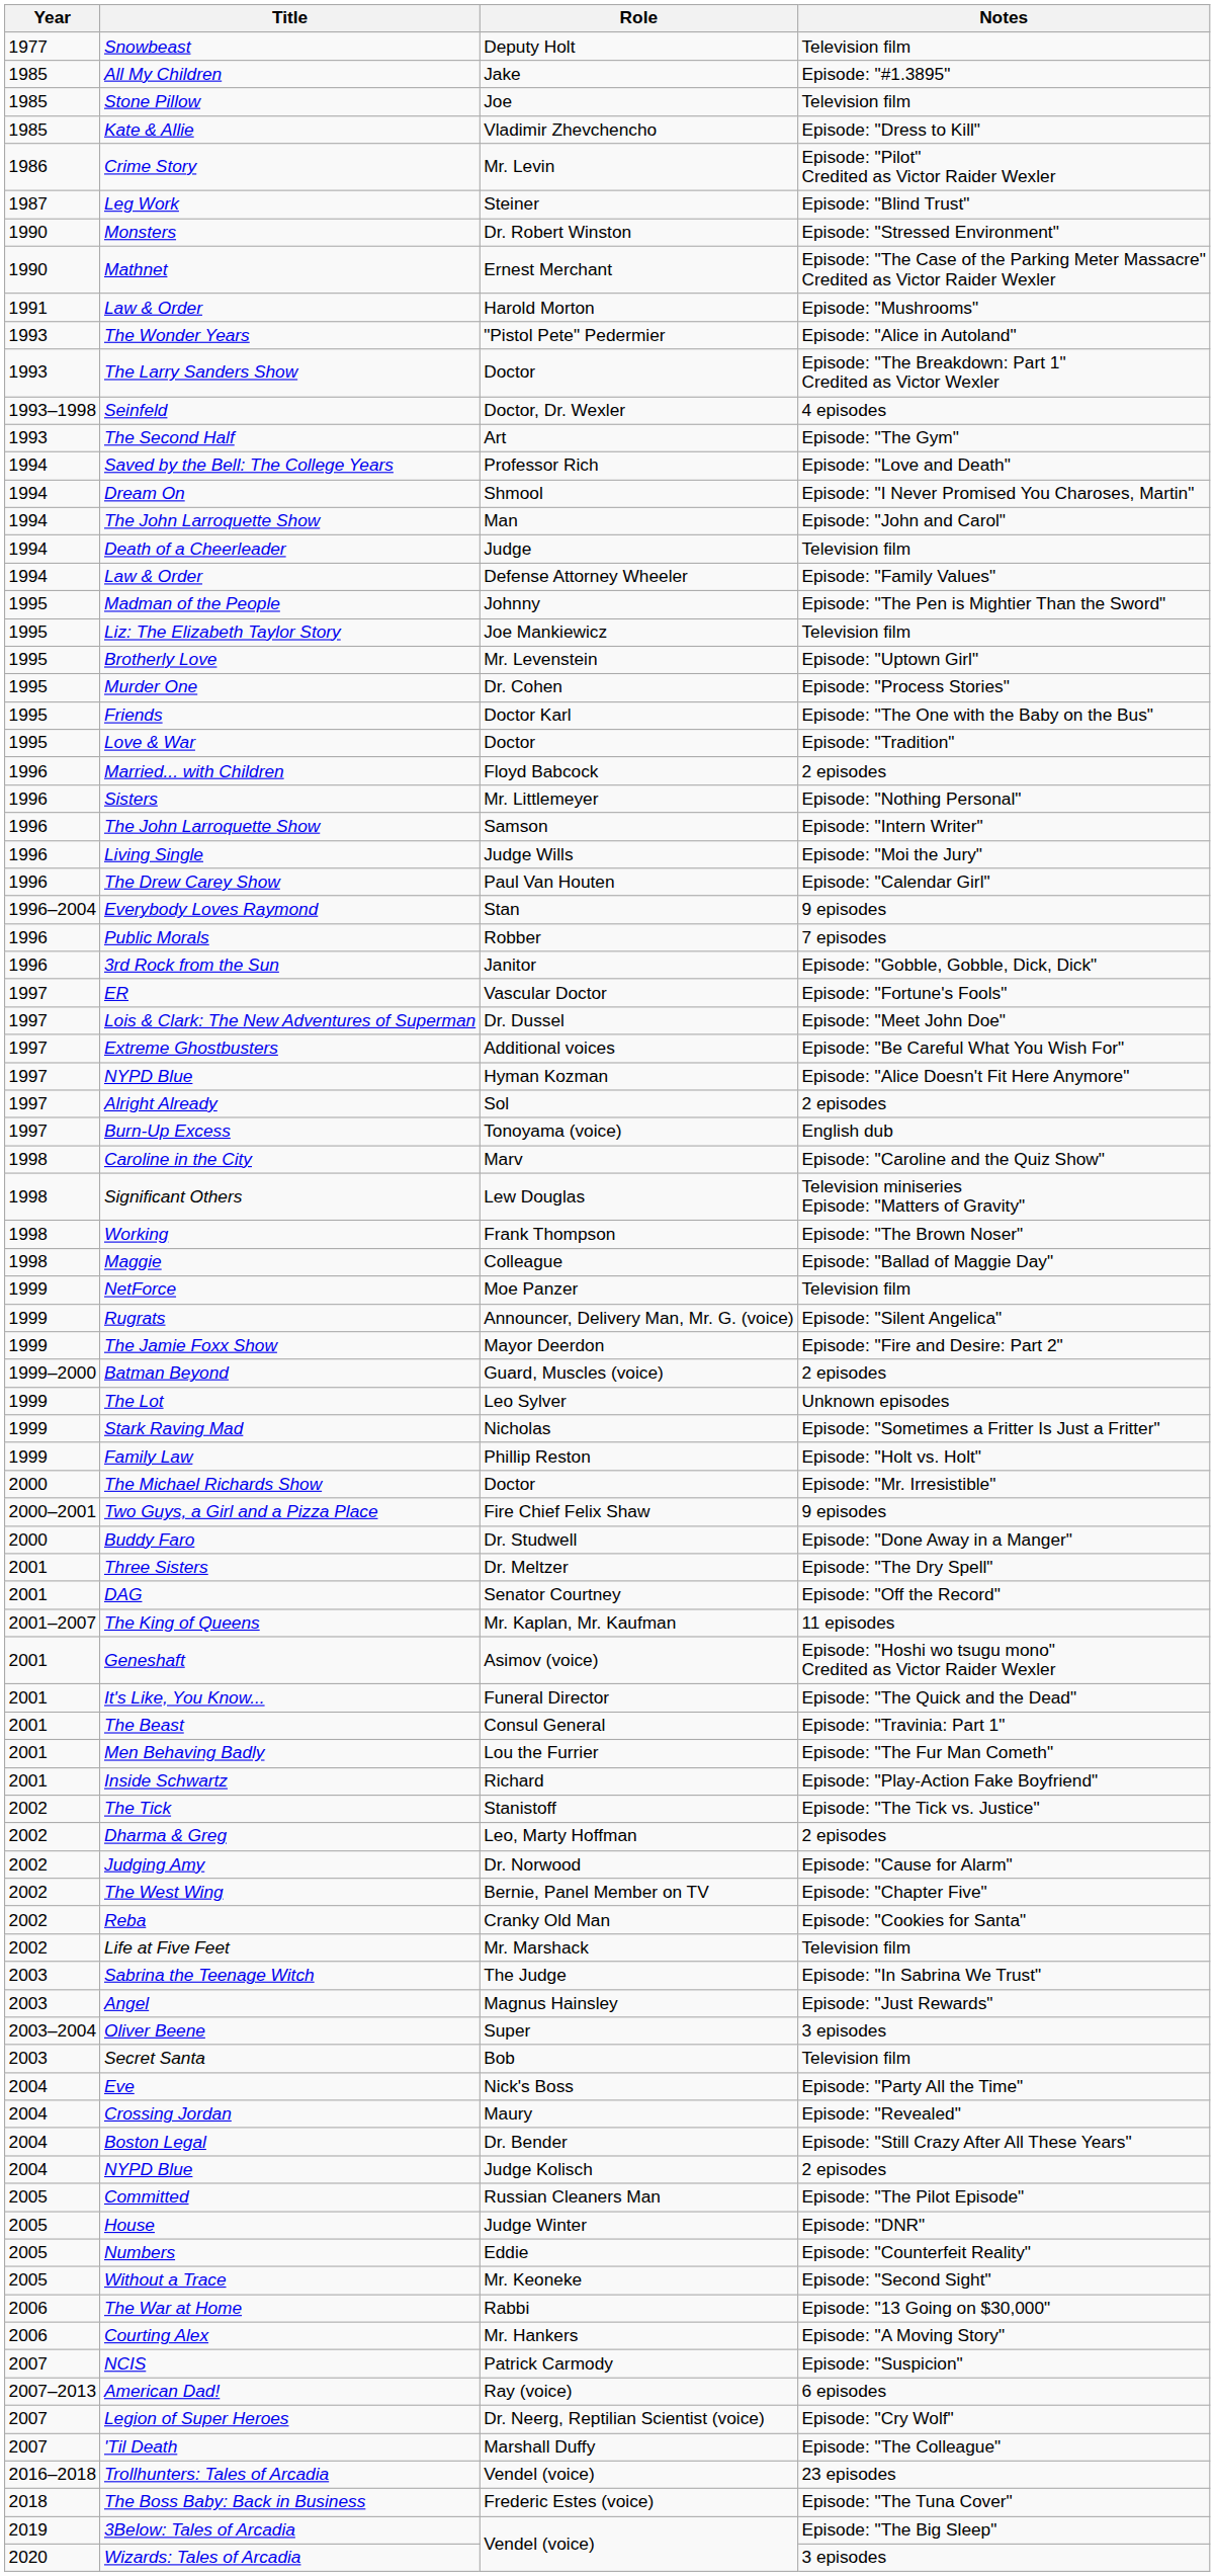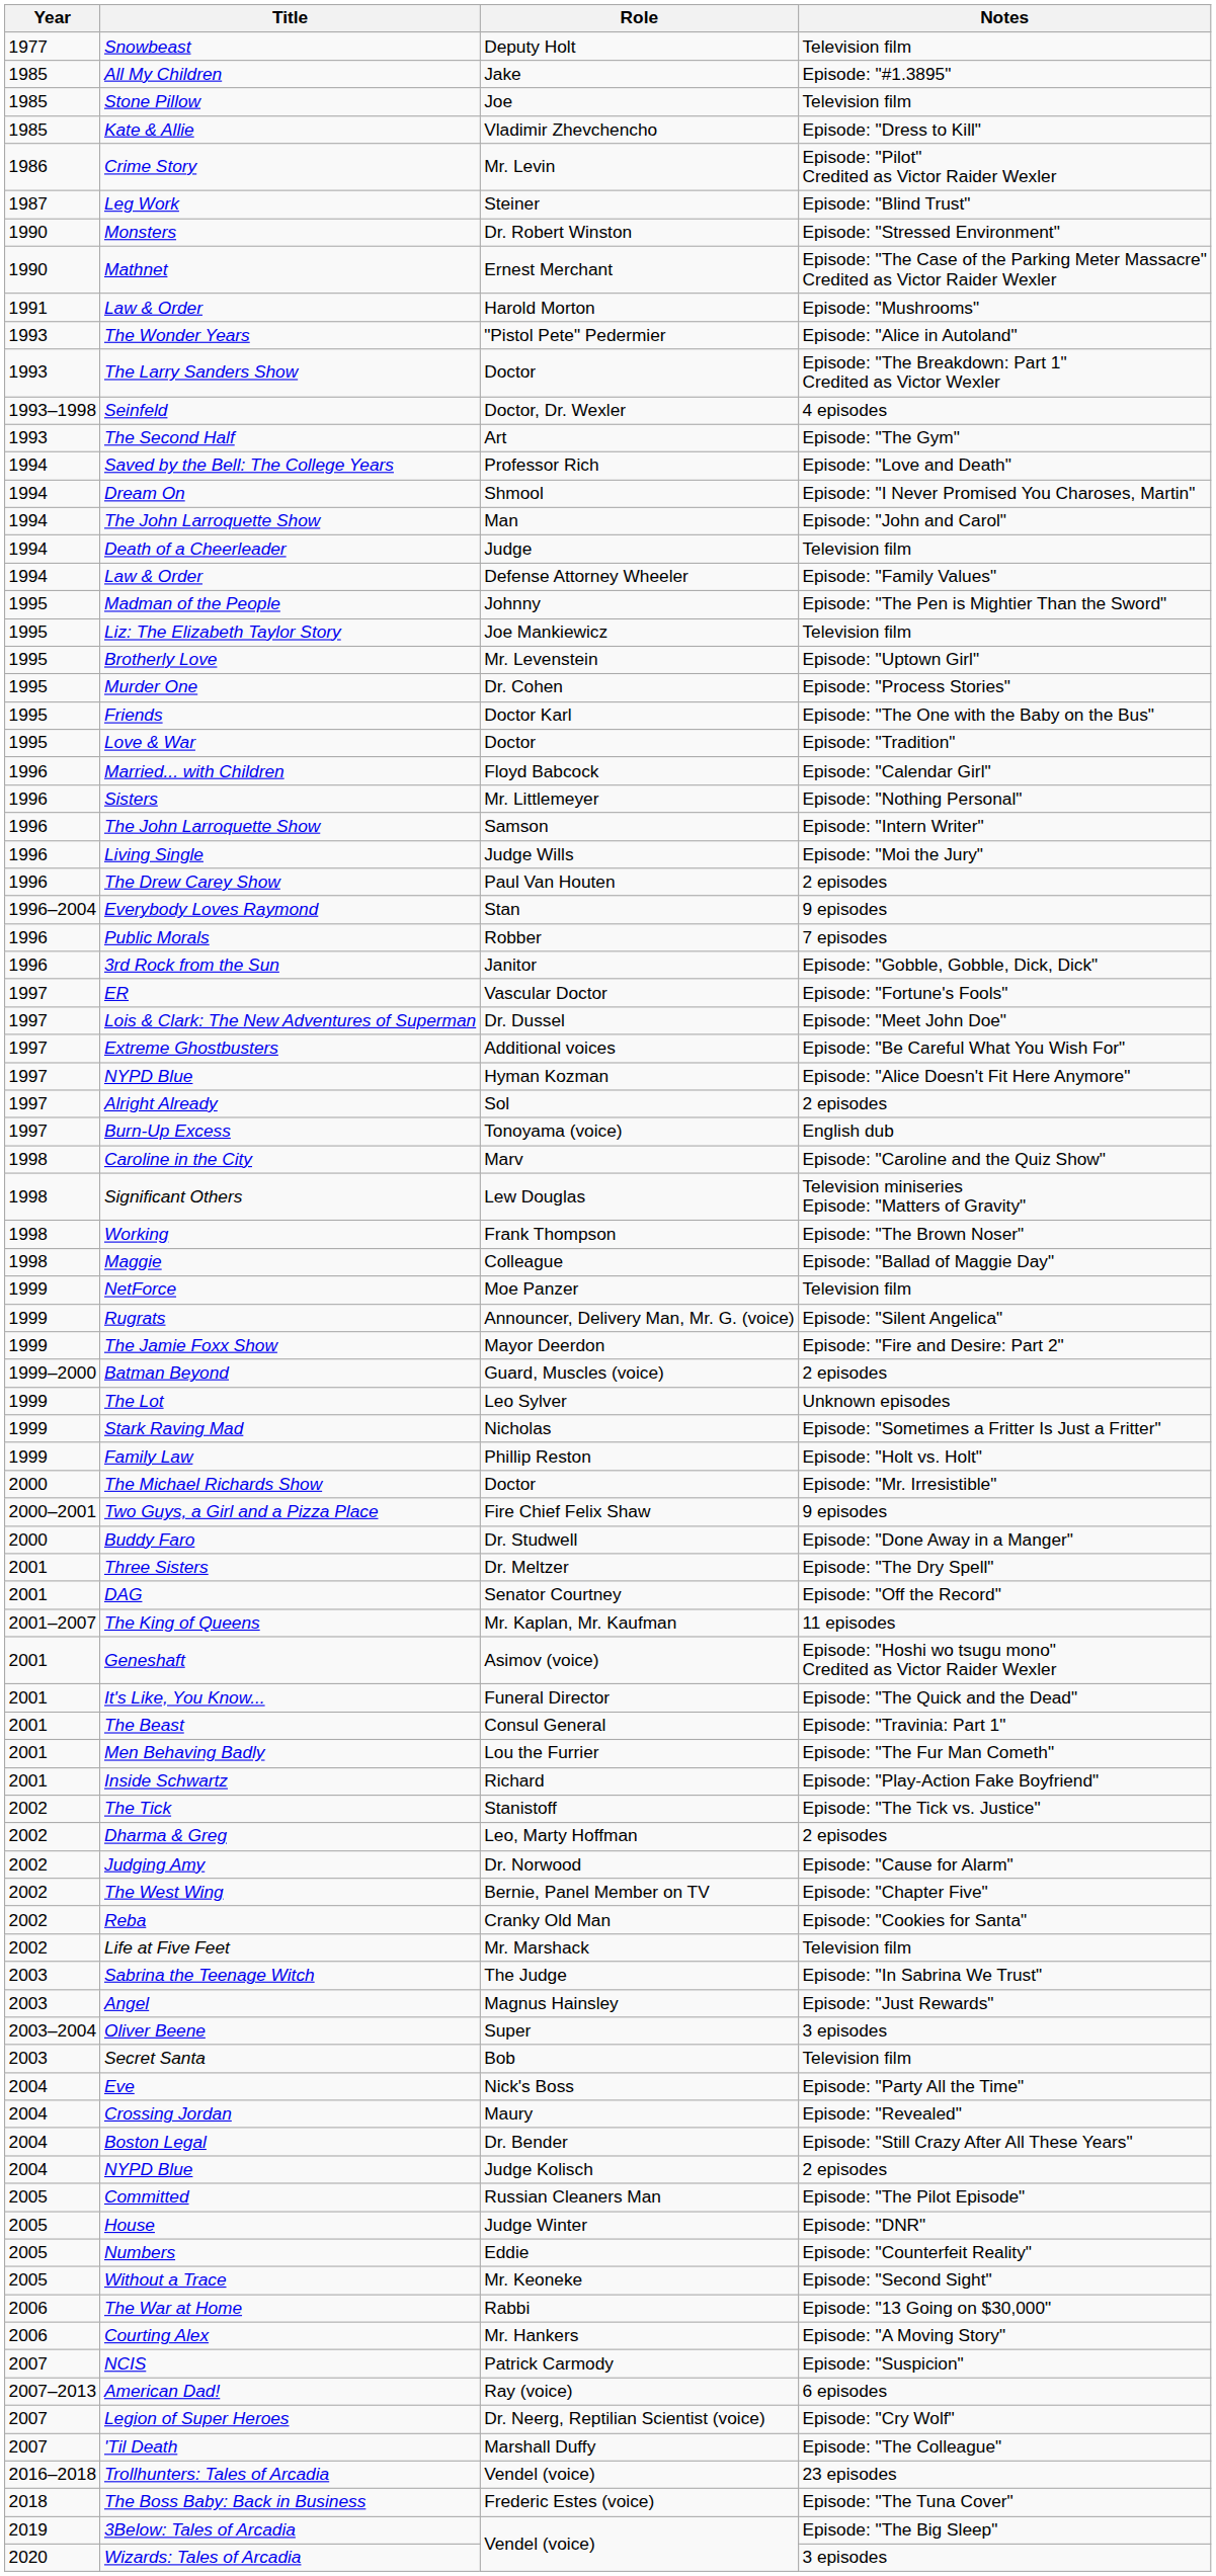Married... with Children | Notes: 2 episodes -> Episode: "Calendar Girl"
The Drew Carey Show | Notes: Episode: "Calendar Girl" -> 2 episodes
